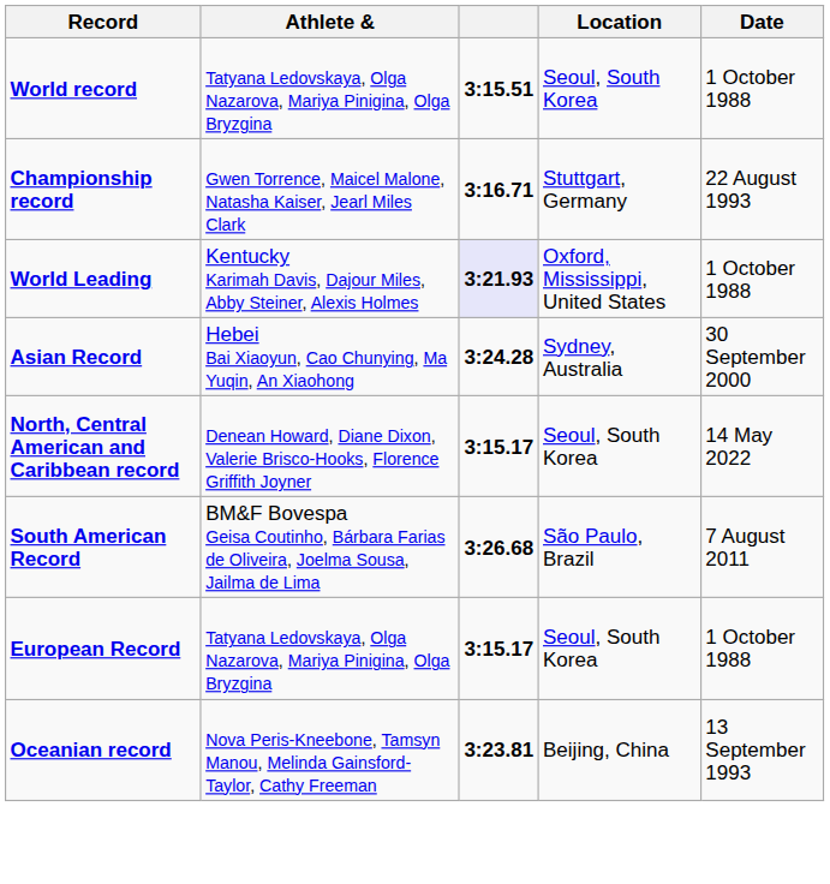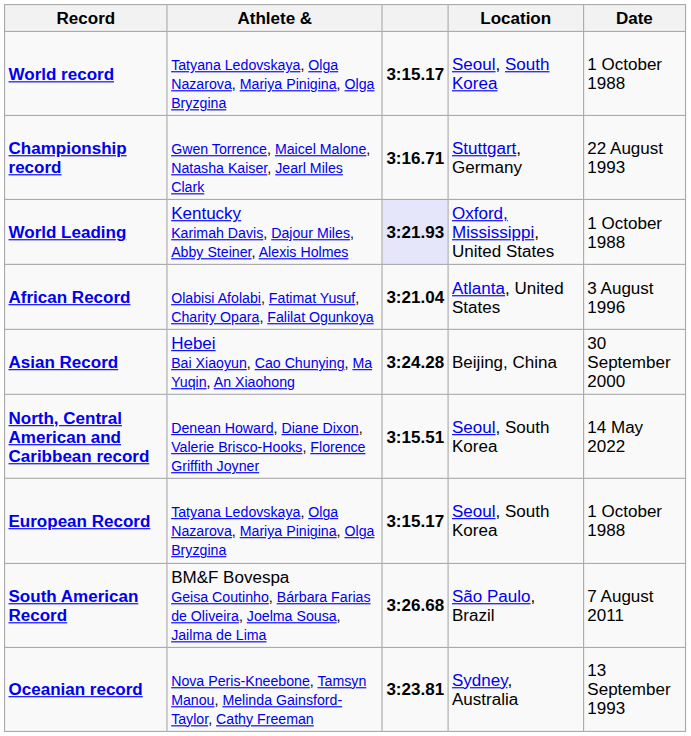World record | column 3: 3:15.51 -> 3:15.17
+ row: African Record | Olabisi Afolabi, Fatimat Yusuf, Charity Opara, Falilat Ogunkoya | 3:21.04 | Atlanta, United States | 3 August 1996
Asian Record | Location: Sydney, Australia -> Beijing, China
North, Central American and Caribbean record | column 3: 3:15.17 -> 3:15.51
rows swapped: South American Record <-> European Record
Oceanian record | Location: Beijing, China -> Sydney, Australia
